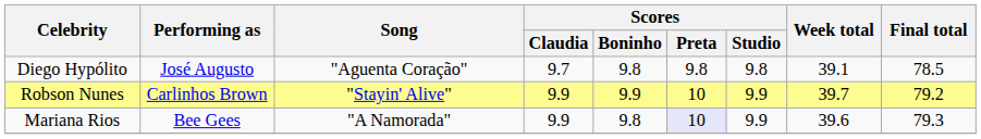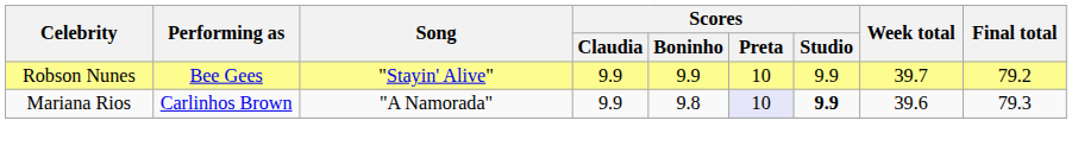- row: Diego Hypólito | José Augusto | "Aguenta Coração" | 9.7 | 9.8 | 9.8 | 9.8 | 39.1 | 78.5
Robson Nunes | Performing as: Carlinhos Brown -> Bee Gees
Mariana Rios | Performing as: Bee Gees -> Carlinhos Brown
Mariana Rios | Scores / Studio: normal -> bold
